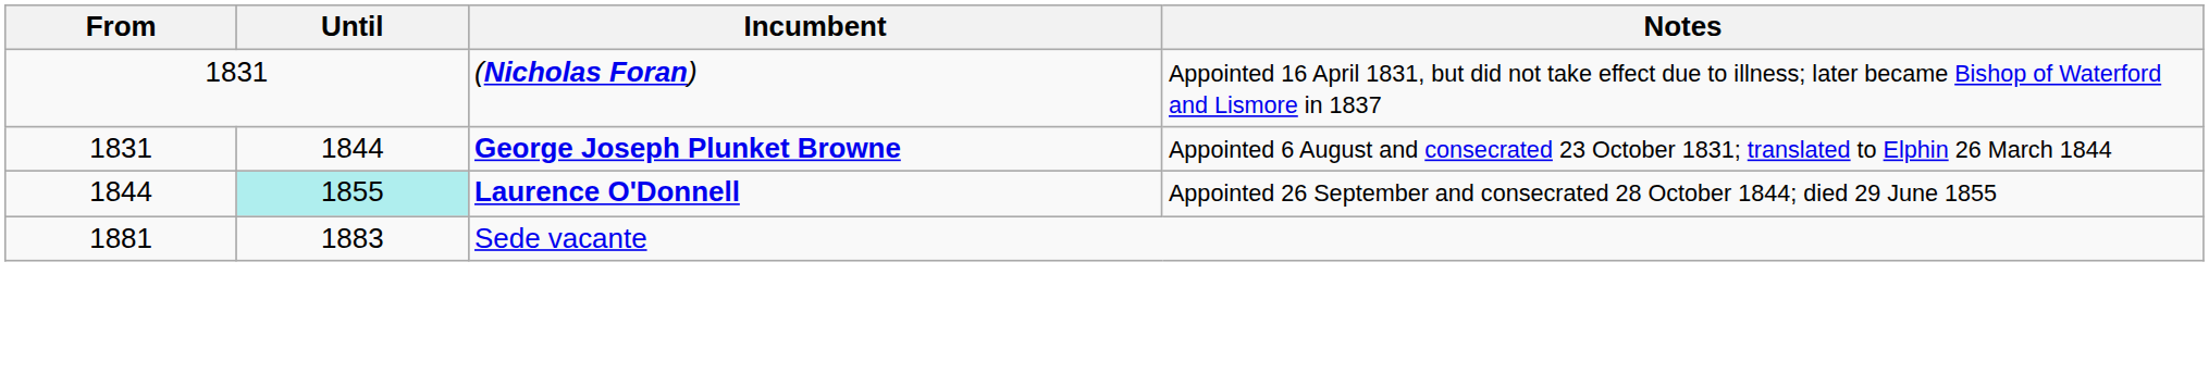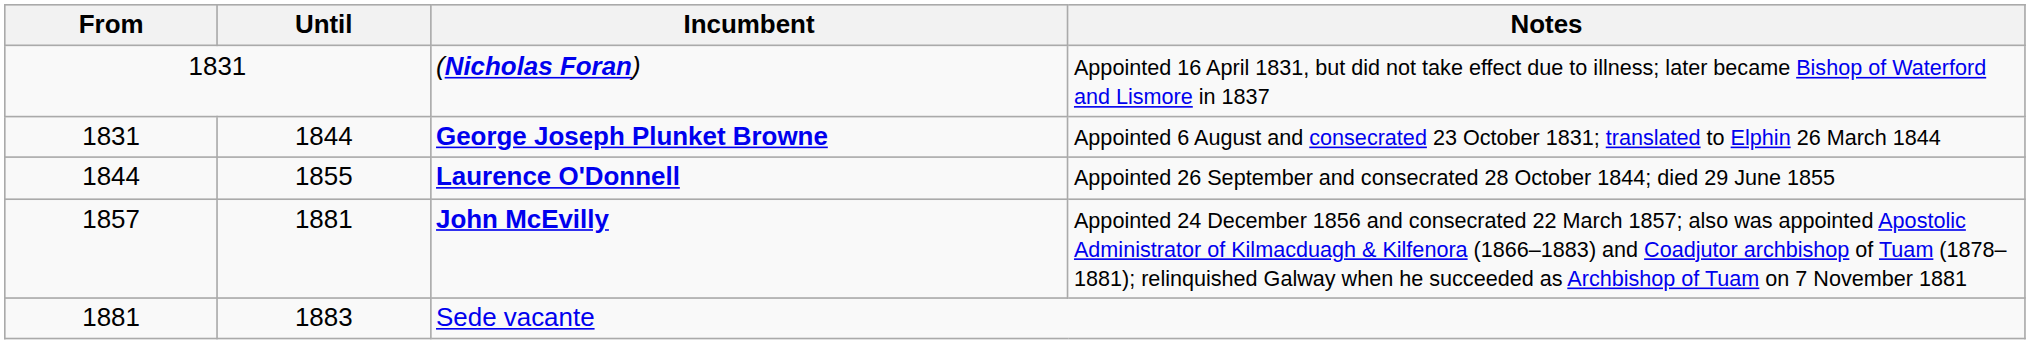Laurence O'Donnell | Until: paleturquoise background -> no background
+ row: 1857 | 1881 | John McEvilly | Appointed 24 December 1856 and consecrated 22 March 1857; also was appointed Apostolic Administrator of Kilmacduagh & Kilfenora (1866–1883) and Coadjutor archbishop of Tuam (1878–1881); relinquished Galway when he succeeded as Archbishop of Tuam on 7 November 1881
